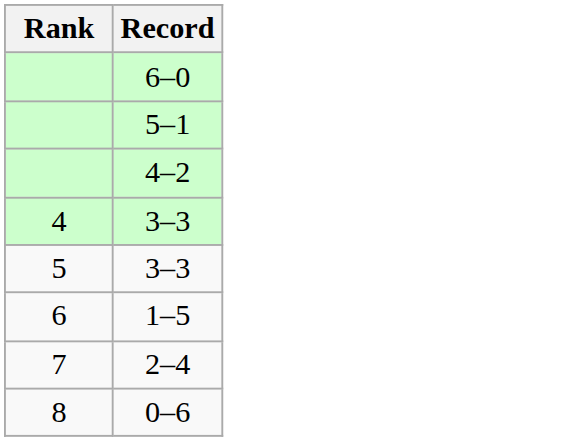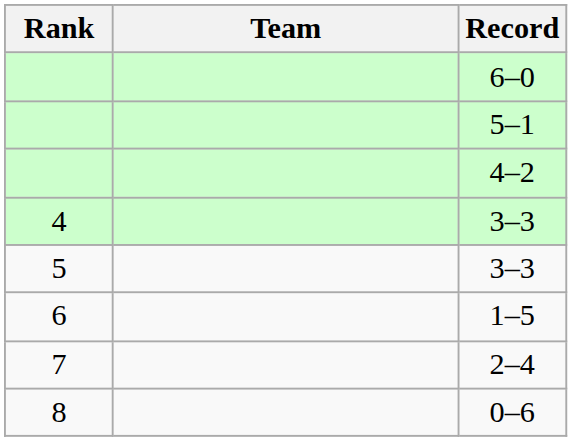+ column: Team
